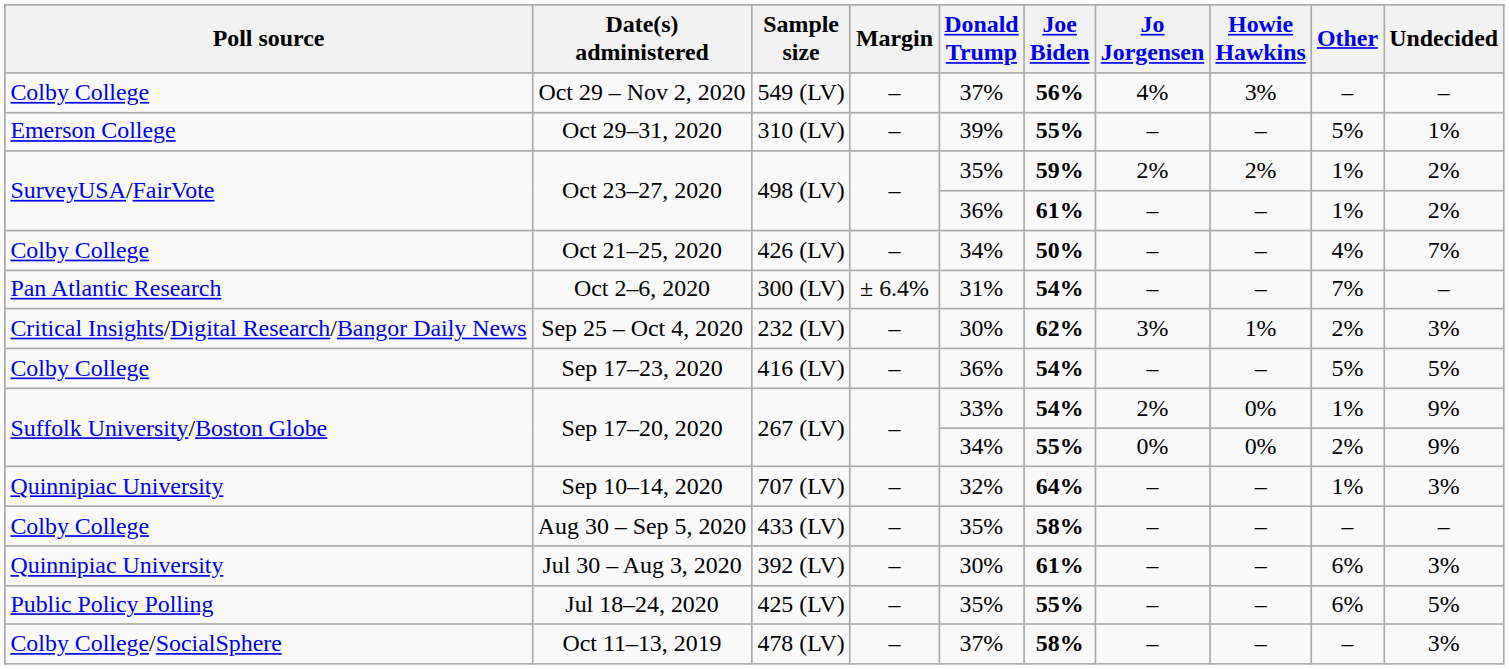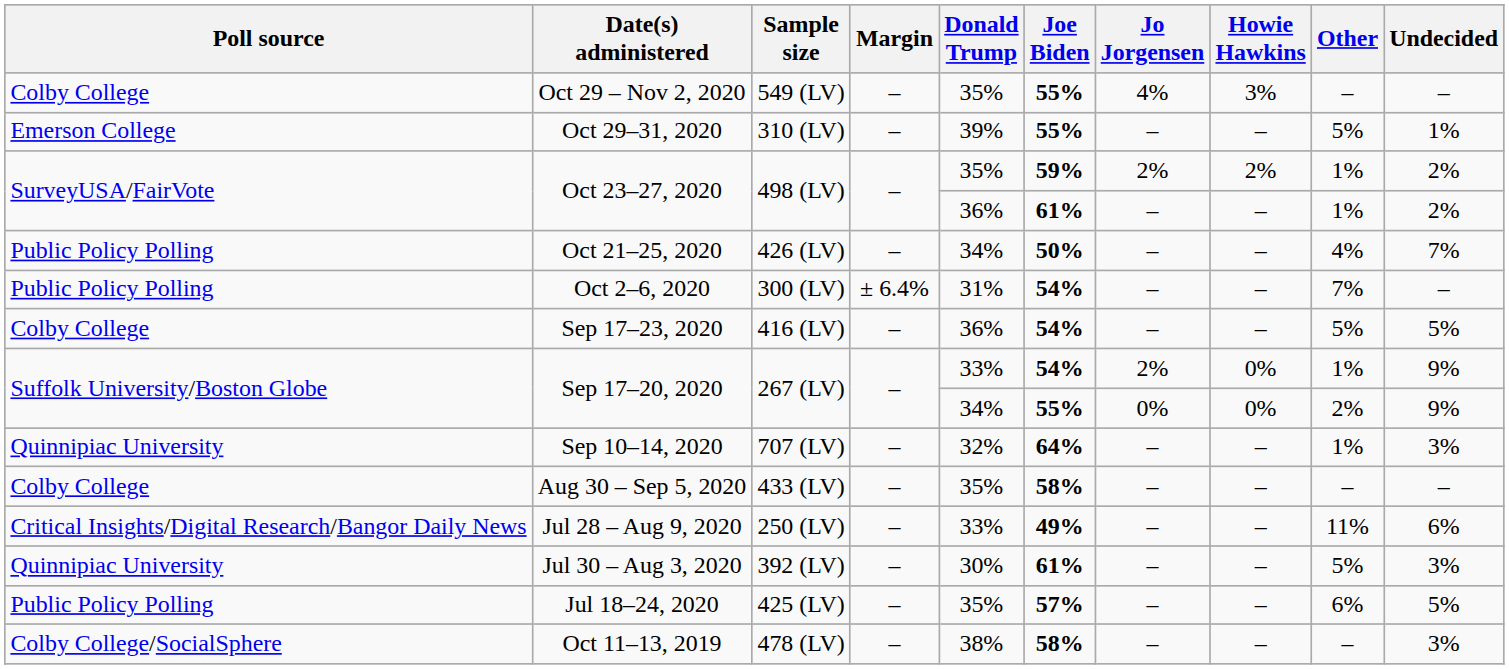Oct 29 – Nov 2, 2020 | Donald Trump: 37% -> 35%
Oct 29 – Nov 2, 2020 | Joe Biden: 56% -> 55%
Oct 21–25, 2020 | Poll source: Colby College -> Public Policy Polling
Oct 2–6, 2020 | Poll source: Pan Atlantic Research -> Public Policy Polling
- row: Critical Insights/Digital Research/Bangor Daily News | Sep 25 – Oct 4, 2020 | 232 (LV) | – | 30% | 62% | 3% | 1% | 2% | 3%
+ row: Critical Insights/Digital Research/Bangor Daily News | Jul 28 – Aug 9, 2020 | 250 (LV) | – | 33% | 49% | – | – | 11% | 6%
Jul 30 – Aug 3, 2020 | Other: 6% -> 5%
Jul 18–24, 2020 | Joe Biden: 55% -> 57%
Oct 11–13, 2019 | Donald Trump: 37% -> 38%
